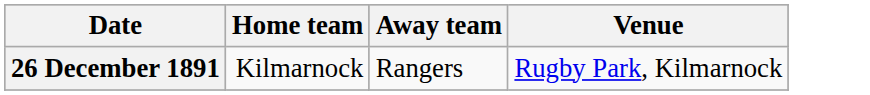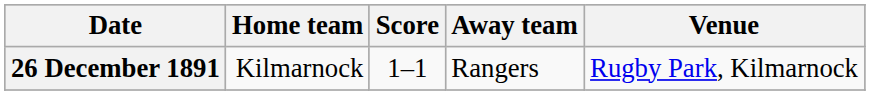+ column: Score | 1–1
